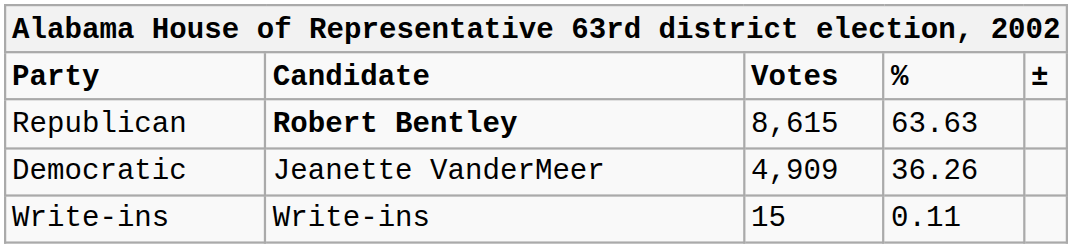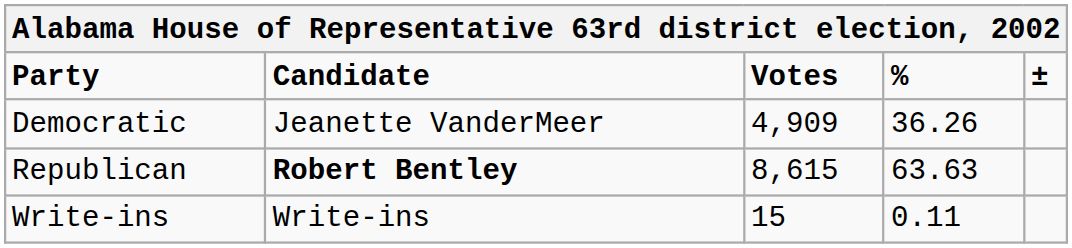rows swapped: Republican <-> Democratic
